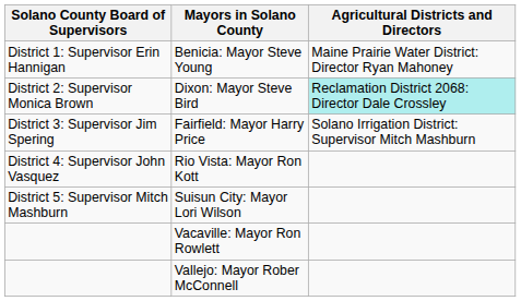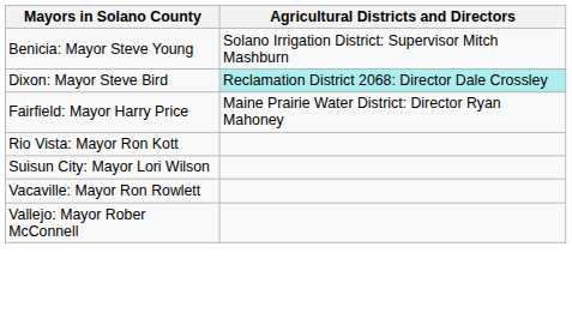- column: Solano County Board of Supervisors | District 1: Supervisor Erin Hannigan | District 2: Supervisor Monica Brown | District 3: Supervisor Jim Spering | District 4: Supervisor John Vasquez | District 5: Supervisor Mitch Mashburn
Benicia: Mayor Steve Young | Agricultural Districts and Directors: Maine Prairie Water District: Director Ryan Mahoney -> Solano Irrigation District: Supervisor Mitch Mashburn
Fairfield: Mayor Harry Price | Agricultural Districts and Directors: Solano Irrigation District: Supervisor Mitch Mashburn -> Maine Prairie Water District: Director Ryan Mahoney
